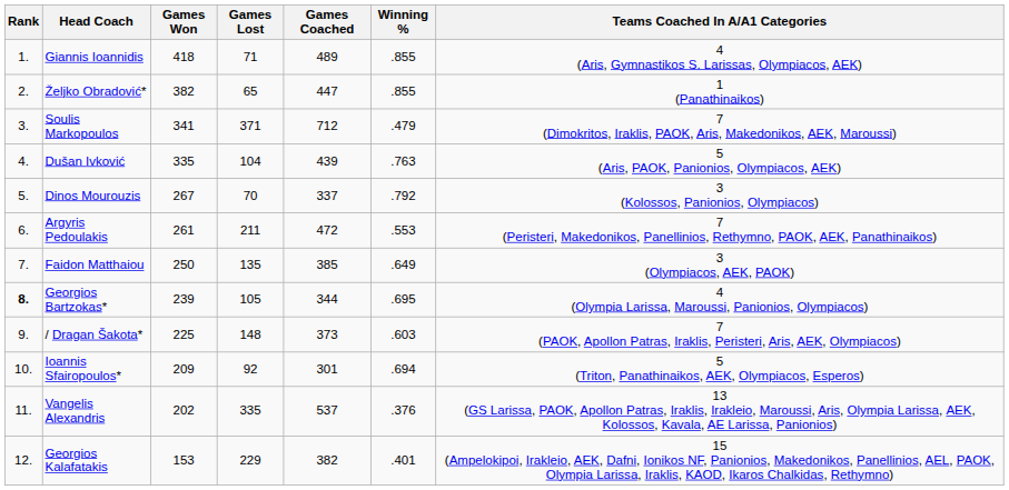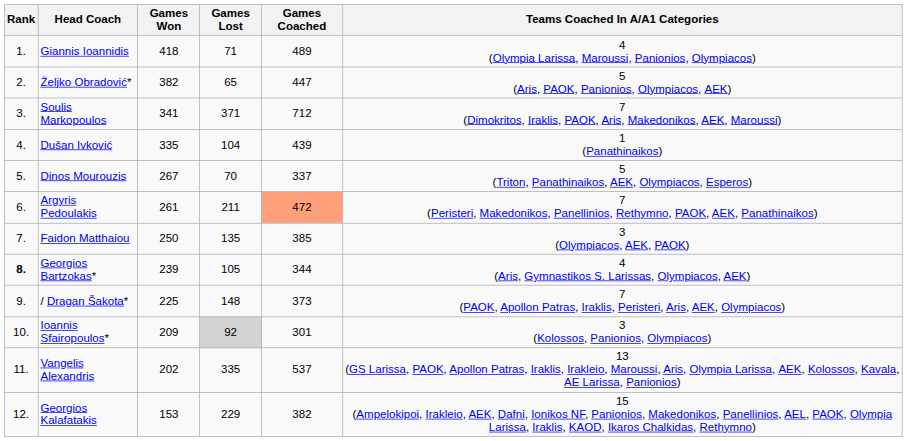- column: Winning % | .855 | .855 | .479 | .763 | .792 | .553 | .649 | .695 | .603 | .694 | .376 | .401
Giannis Ioannidis | Teams Coached In A/A1 Categories: 4 (Aris, Gymnastikos S. Larissas, Olympiacos, AEK) -> 4 (Olympia Larissa, Maroussi, Panionios, Olympiacos)
Željko Obradović* | Teams Coached In A/A1 Categories: 1 (Panathinaikos) -> 5 (Aris, PAOK, Panionios, Olympiacos, ΑΕΚ)
Dušan Ivković | Teams Coached In A/A1 Categories: 5 (Aris, PAOK, Panionios, Olympiacos, ΑΕΚ) -> 1 (Panathinaikos)
Dinos Mourouzis | Teams Coached In A/A1 Categories: 3 (Kolossos, Panionios, Olympiacos) -> 5 (Triton, Panathinaikos, AEK, Olympiacos, Esperos)
Argyris Pedoulakis | Games Coached: no background -> lightsalmon background
Georgios Bartzokas* | Teams Coached In A/A1 Categories: 4 (Olympia Larissa, Maroussi, Panionios, Olympiacos) -> 4 (Aris, Gymnastikos S. Larissas, Olympiacos, AEK)
Ioannis Sfairopoulos* | Games Lost: no background -> lightgrey background
Ioannis Sfairopoulos* | Teams Coached In A/A1 Categories: 5 (Triton, Panathinaikos, AEK, Olympiacos, Esperos) -> 3 (Kolossos, Panionios, Olympiacos)
